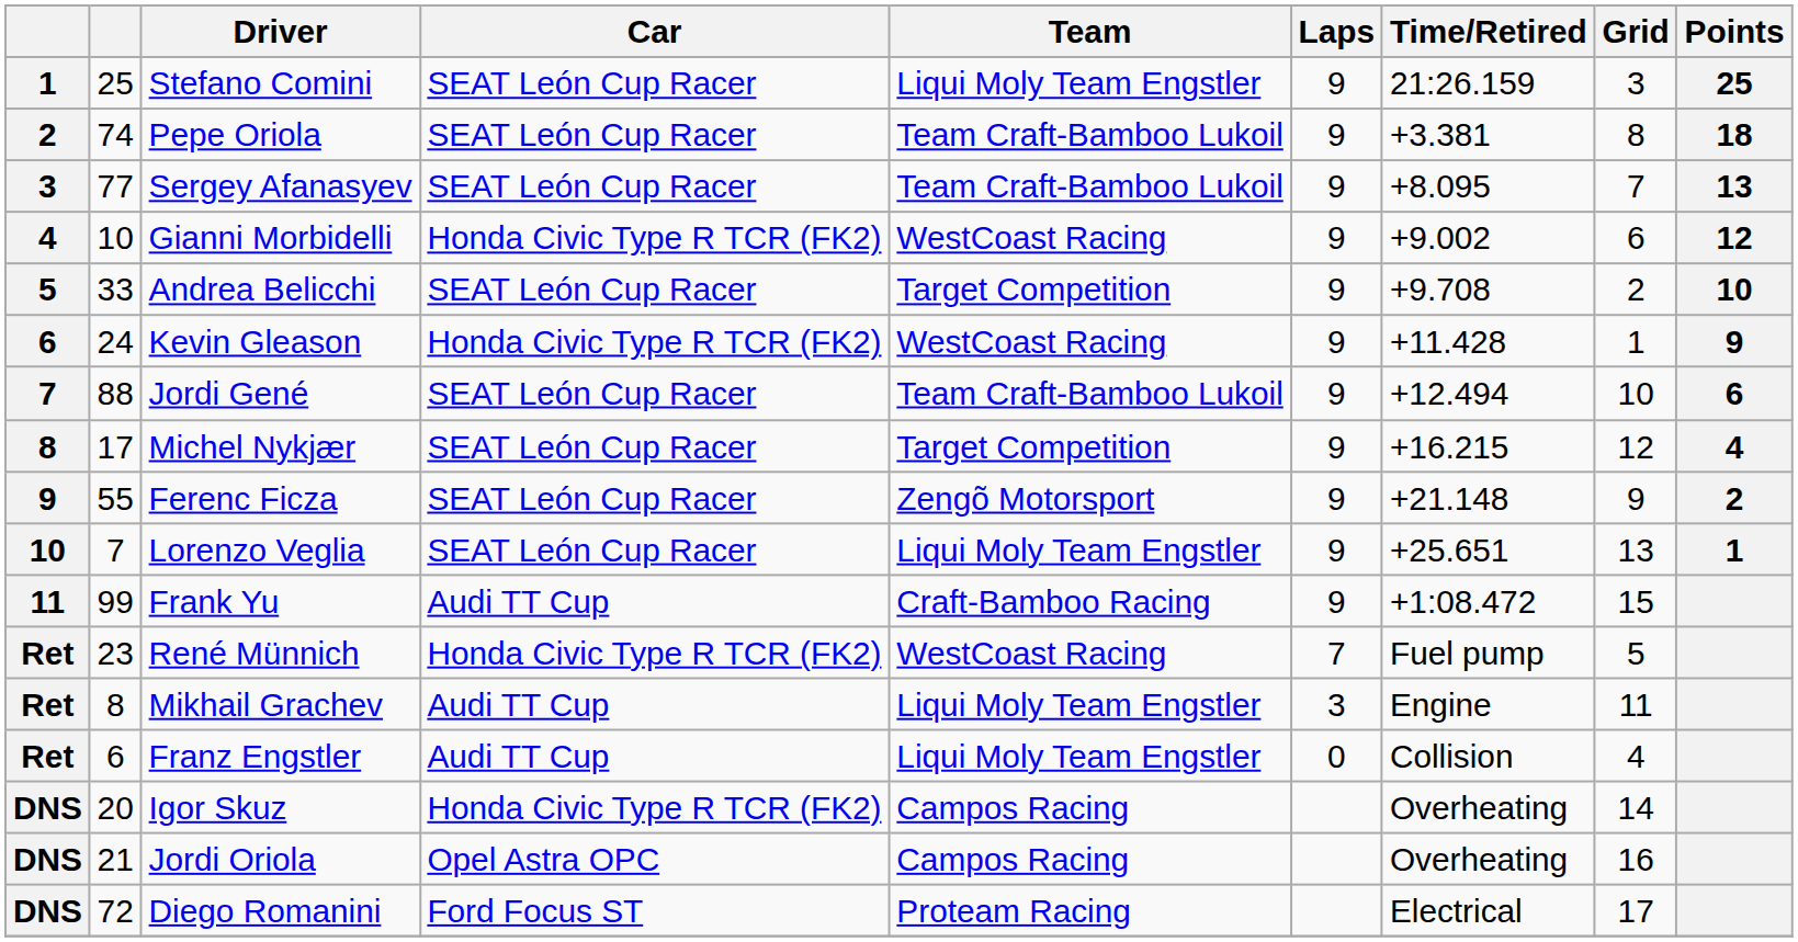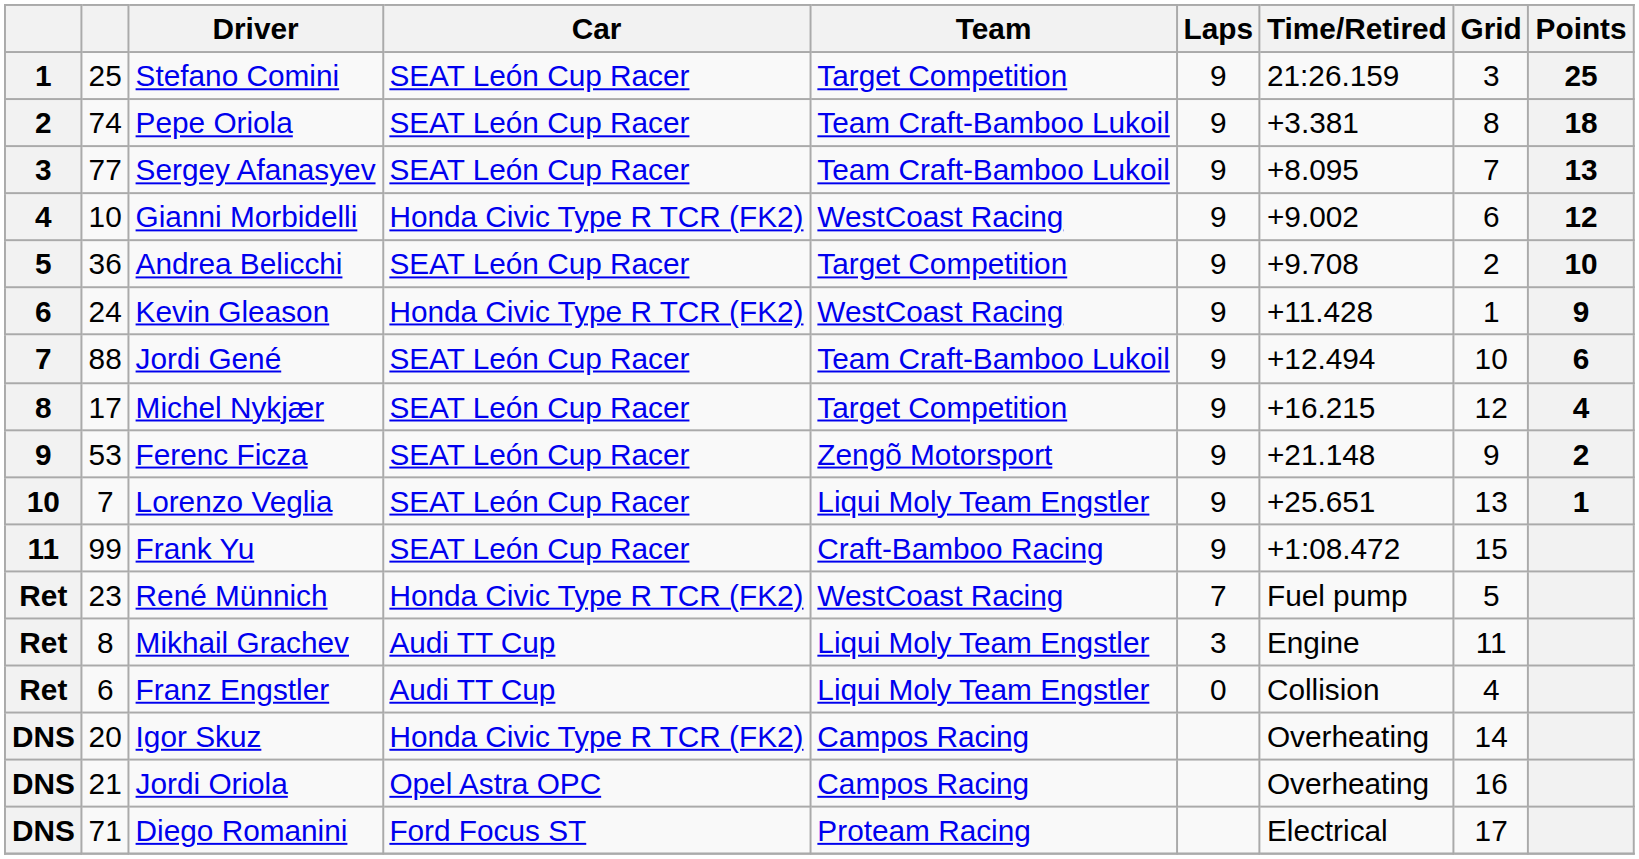Stefano Comini | Team: Liqui Moly Team Engstler -> Target Competition
Andrea Belicchi | column 2: 33 -> 36
Ferenc Ficza | column 2: 55 -> 53
Frank Yu | Car: Audi TT Cup -> SEAT León Cup Racer
Diego Romanini | column 2: 72 -> 71
